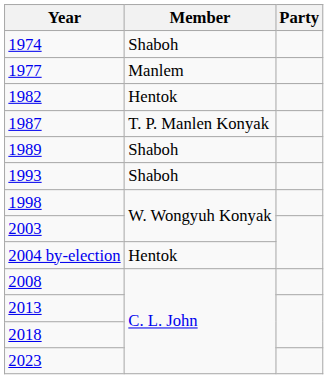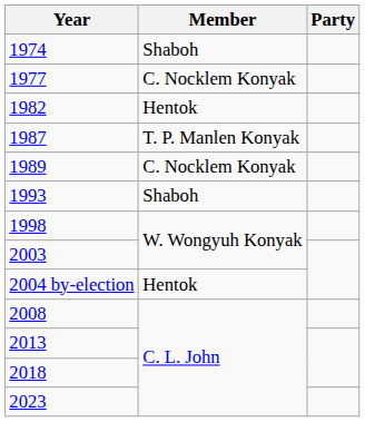1977 | Member: Manlem -> C. Nocklem Konyak
1989 | Member: Shaboh -> C. Nocklem Konyak
